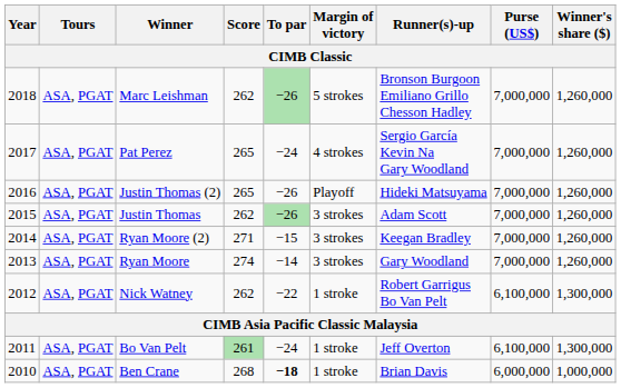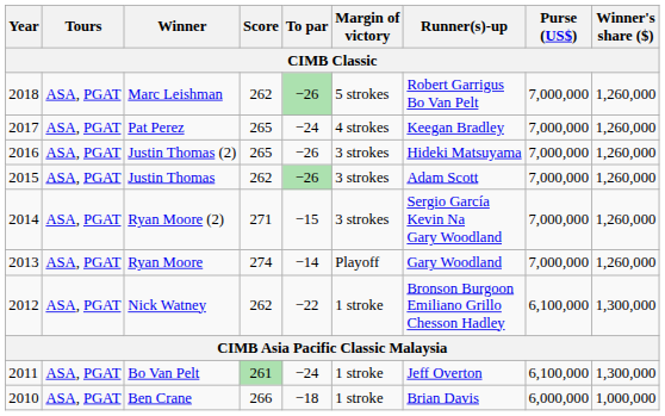Marc Leishman | Runner(s)-up: Bronson Burgoon Emiliano Grillo Chesson Hadley -> Robert Garrigus Bo Van Pelt
Pat Perez | Runner(s)-up: Sergio García Kevin Na Gary Woodland -> Keegan Bradley
Justin Thomas (2) | Margin of victory: Playoff -> 3 strokes
Ryan Moore (2) | Runner(s)-up: Keegan Bradley -> Sergio García Kevin Na Gary Woodland
Ryan Moore | Margin of victory: 3 strokes -> Playoff
Nick Watney | Runner(s)-up: Robert Garrigus Bo Van Pelt -> Bronson Burgoon Emiliano Grillo Chesson Hadley
Ben Crane | Score: 268 -> 266
Ben Crane | To par: bold -> normal
